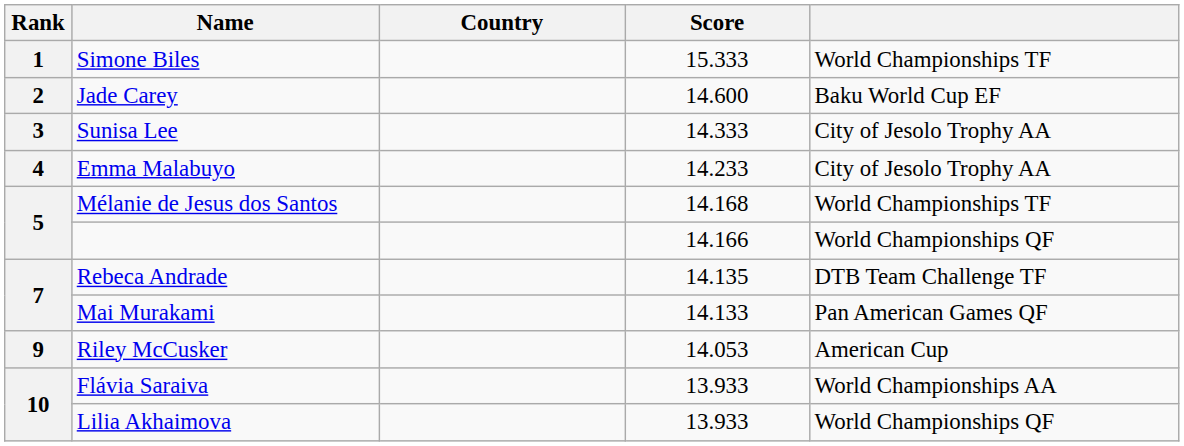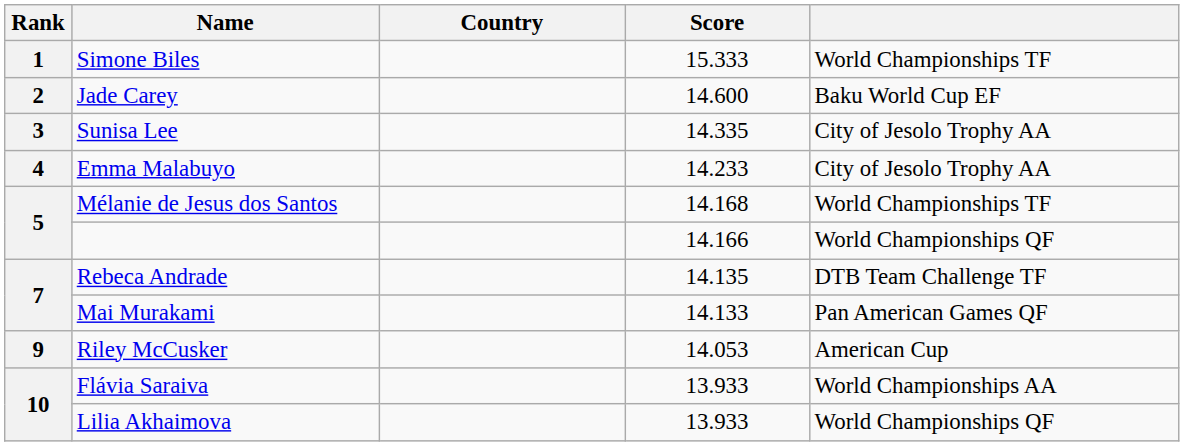Sunisa Lee | Score: 14.333 -> 14.335
